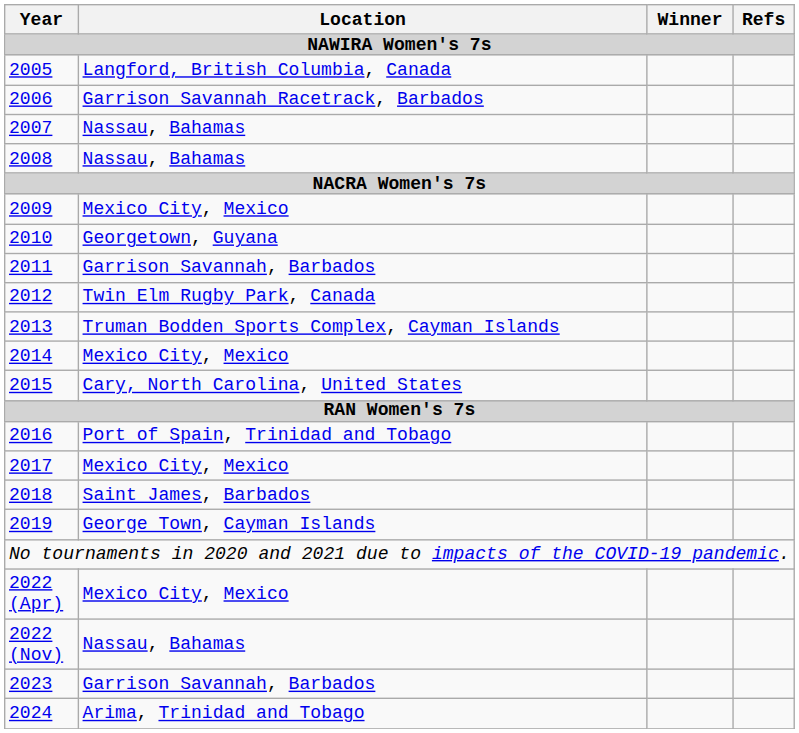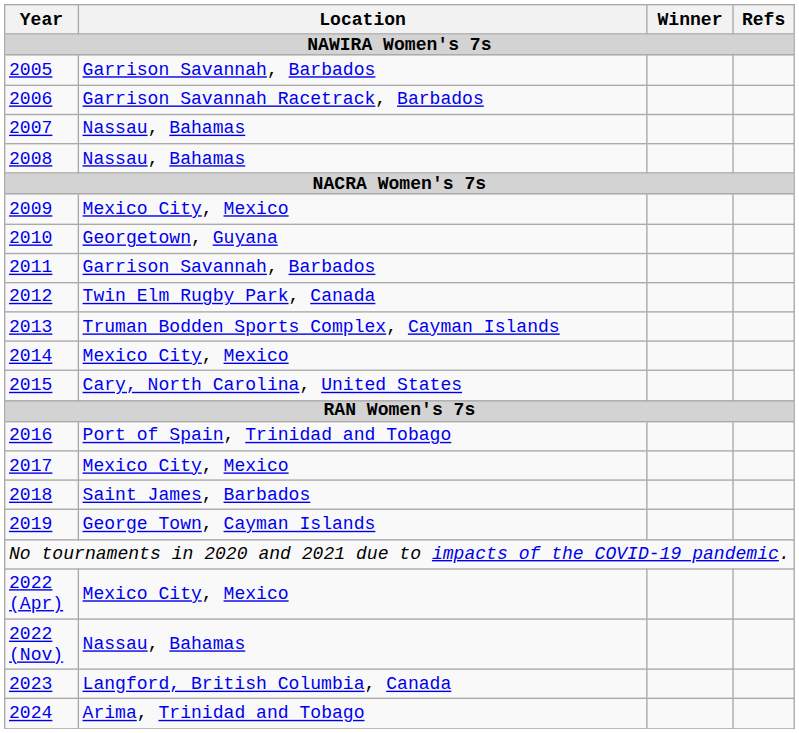2005 | Location: Langford, British Columbia, Canada -> Garrison Savannah, Barbados
2023 | Location: Garrison Savannah, Barbados -> Langford, British Columbia, Canada
